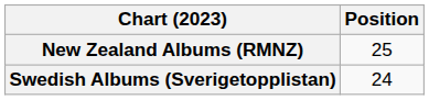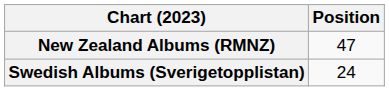New Zealand Albums (RMNZ) | Position: 25 -> 47
